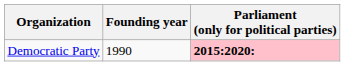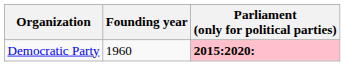Democratic Party | Founding year: 1990 -> 1960
